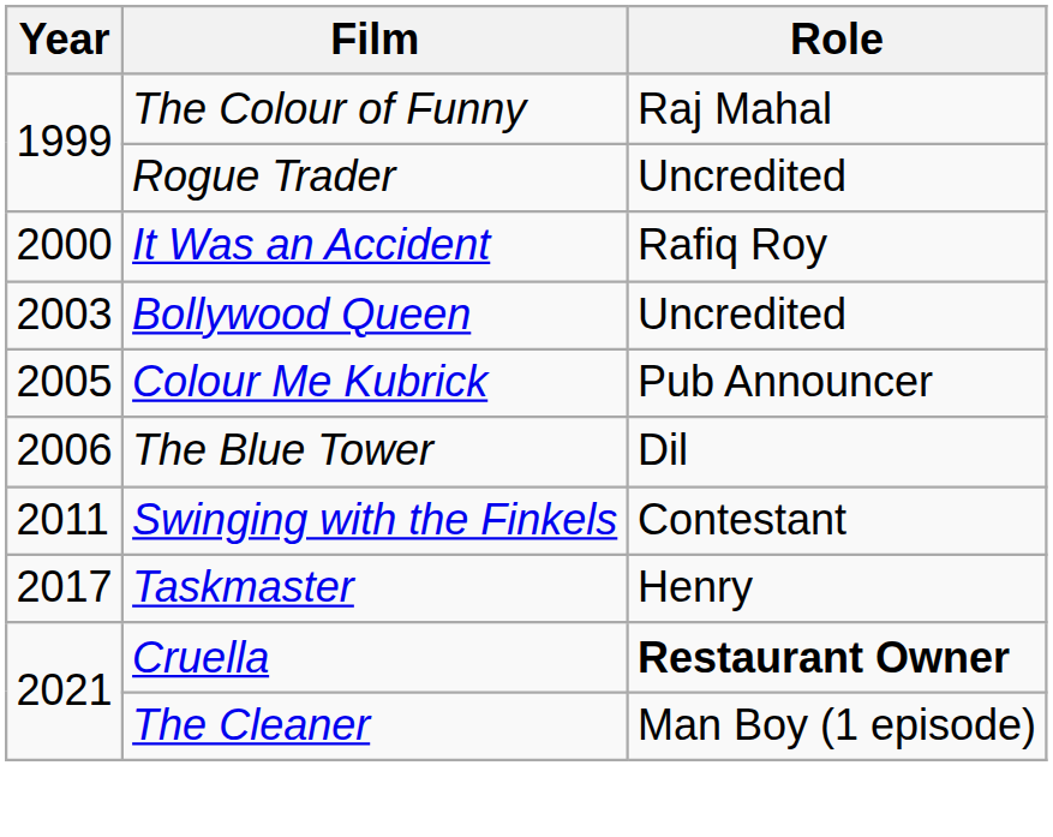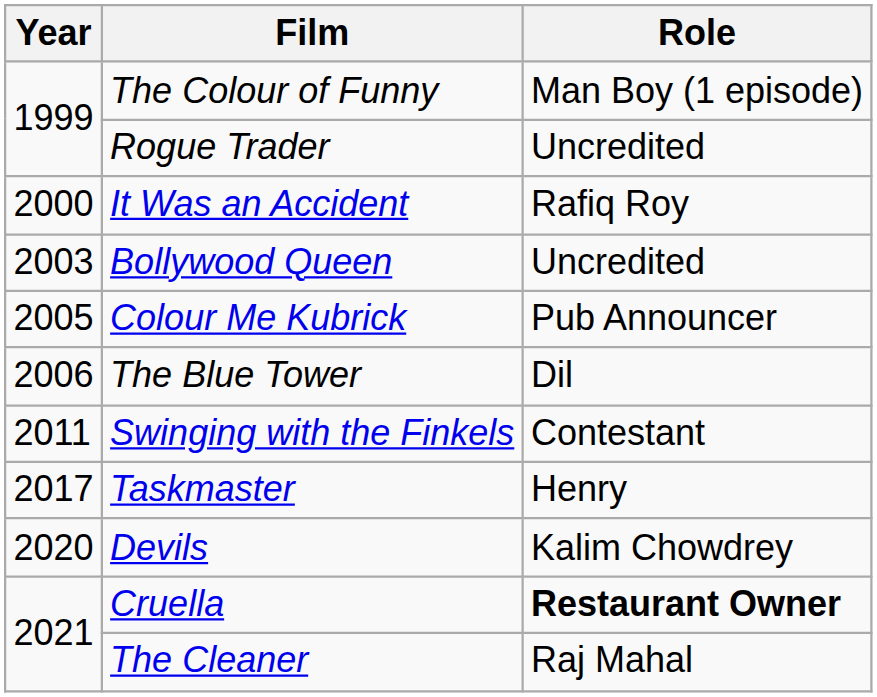The Colour of Funny | Role: Raj Mahal -> Man Boy (1 episode)
+ row: 2020 | Devils | Kalim Chowdrey
The Cleaner | Role: Man Boy (1 episode) -> Raj Mahal
